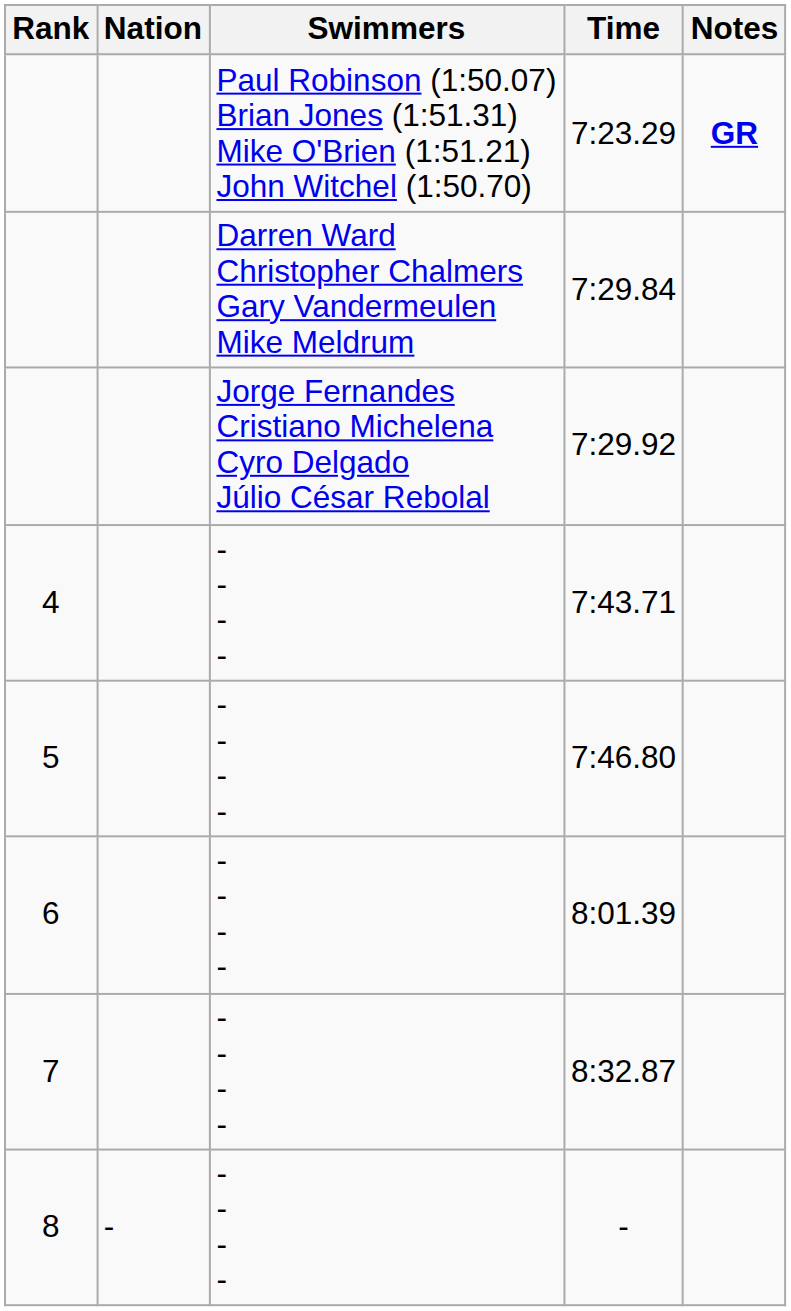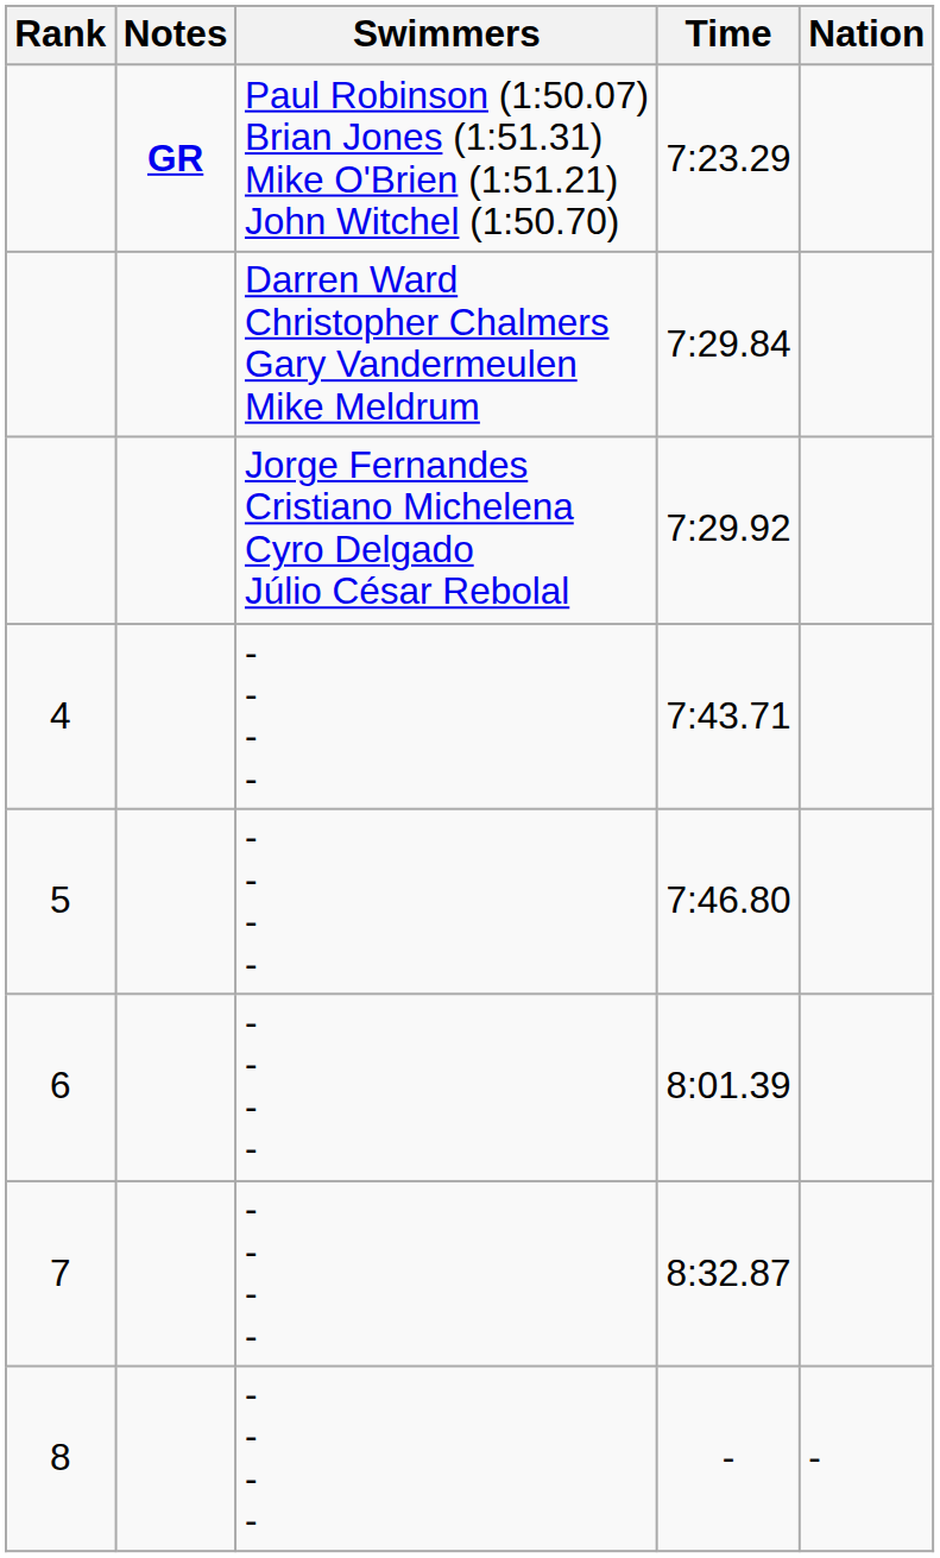columns swapped: Nation <-> Notes
